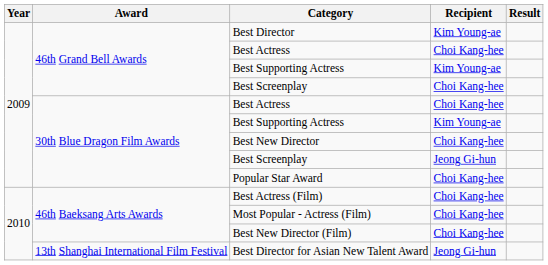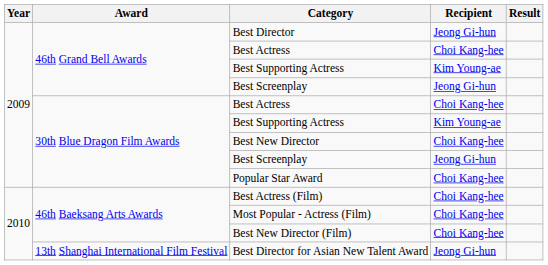Best Director | Recipient: Kim Young-ae -> Jeong Gi-hun
46th Grand Bell Awards / Best Screenplay | Recipient: Choi Kang-hee -> Jeong Gi-hun
